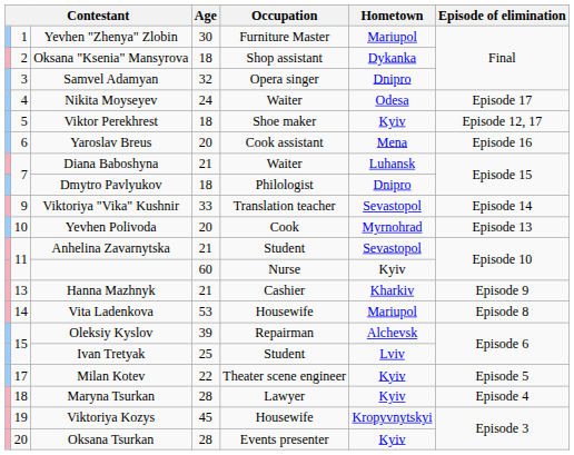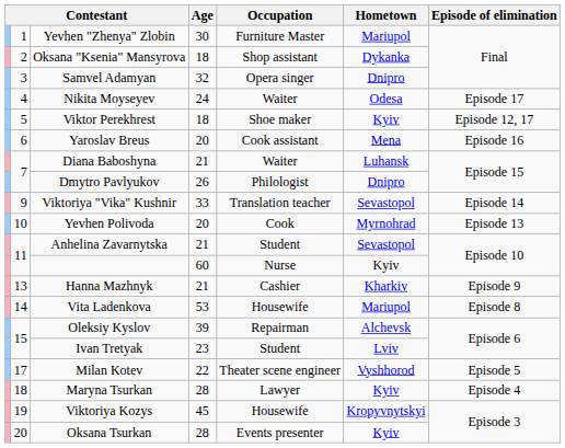Dmytro Pavlyukov | Age: 18 -> 26
Ivan Tretyak | Age: 25 -> 23
Milan Kotev | Hometown: Kyiv -> Vyshhorod
